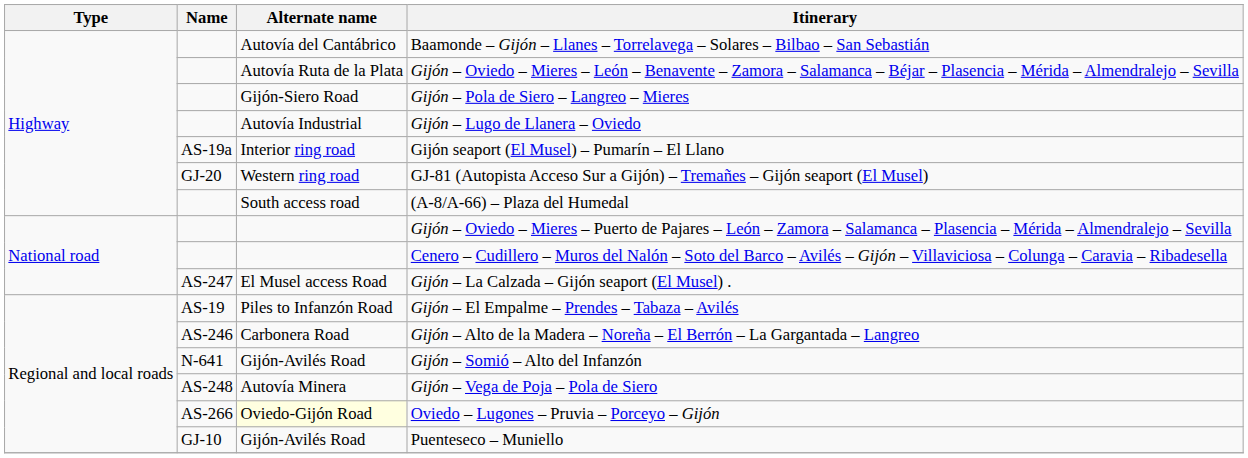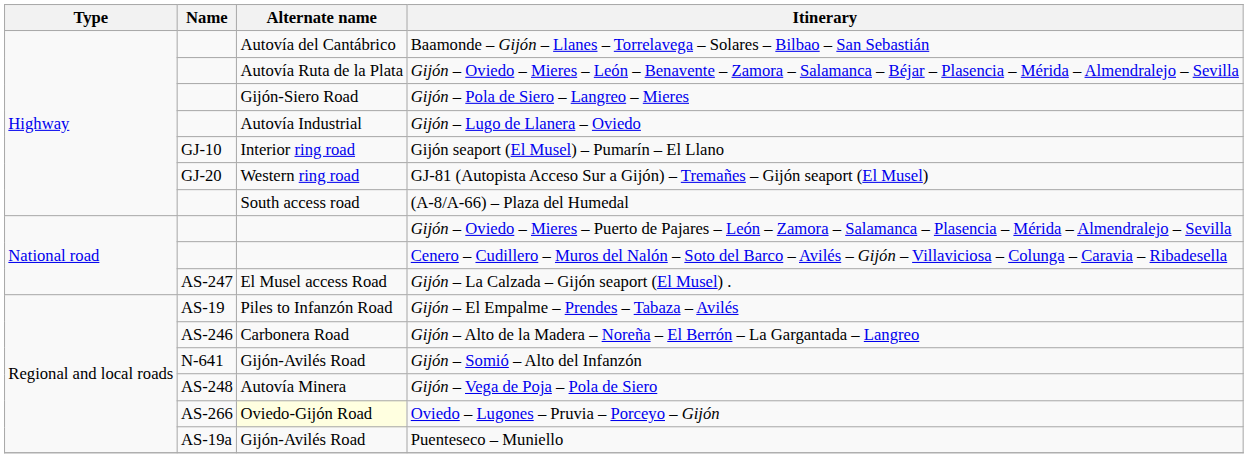Gijón seaport (El Musel) – Pumarín – El Llano | Name: AS-19a -> GJ-10
Puenteseco – Muniello | Name: GJ-10 -> AS-19a
